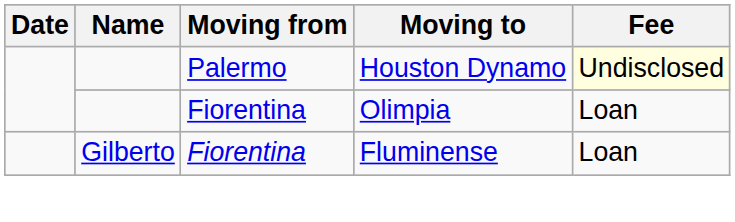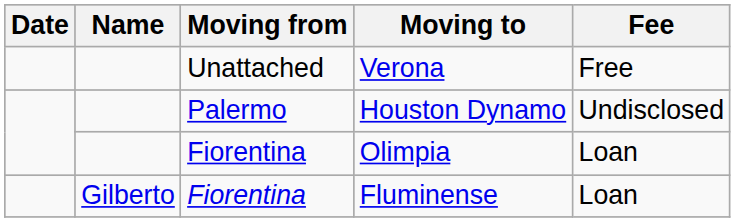+ row: Unattached | Verona | Free
Houston Dynamo | Fee: lightyellow background -> no background
